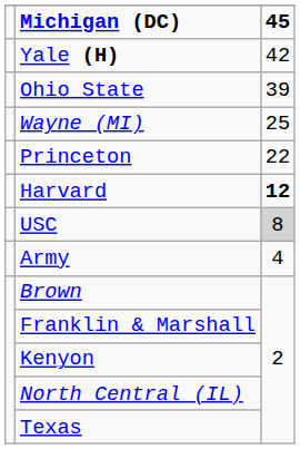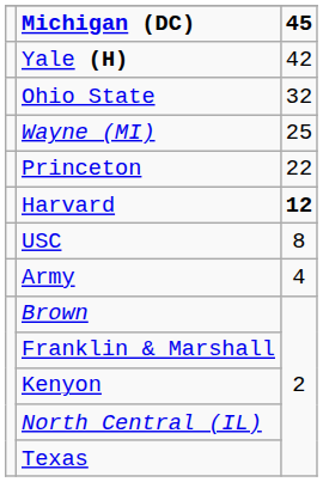Ohio State | column 3: 39 -> 32
USC | column 3: lightgrey background -> no background
